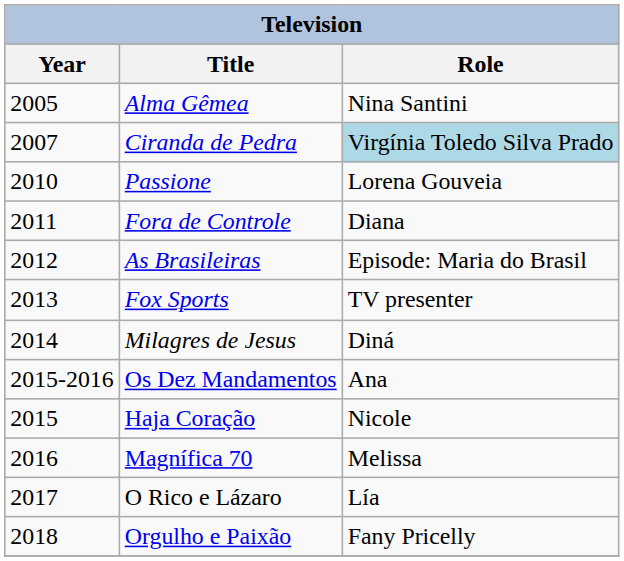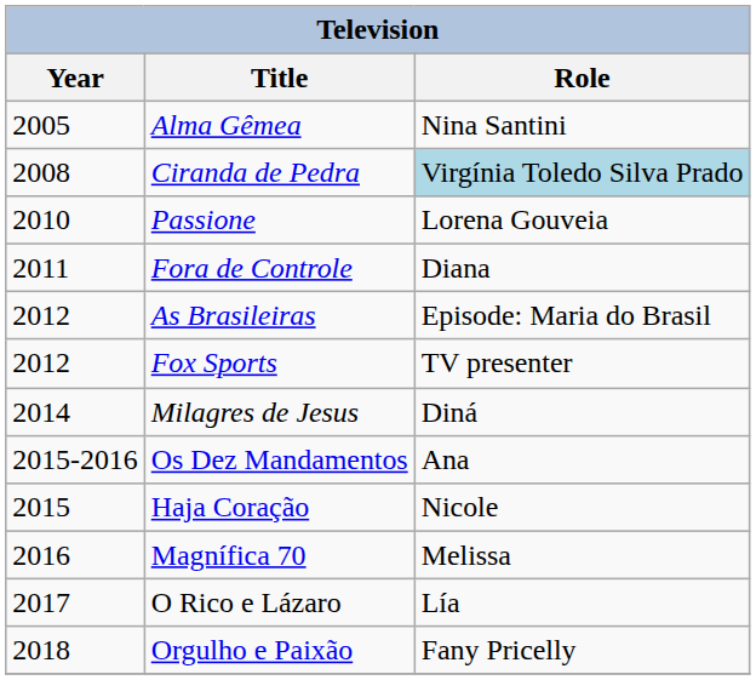Ciranda de Pedra | Year: 2007 -> 2008
Fox Sports | Year: 2013 -> 2012
